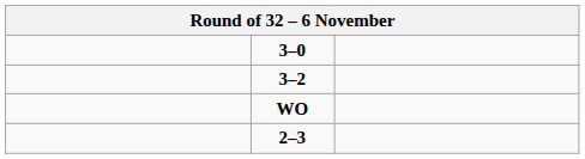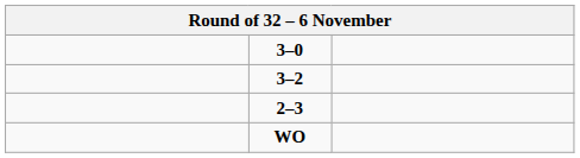rows swapped: WO <-> 2–3
